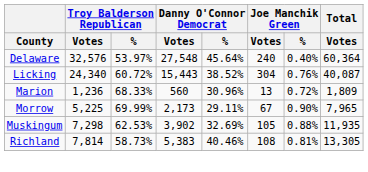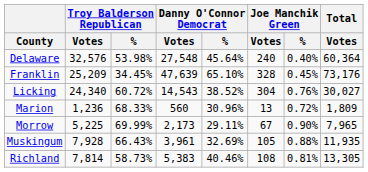Delaware | Troy Balderson Republican / %: 53.97% -> 53.98%
+ row: Franklin | 25,209 | 34.45% | 47,639 | 65.10% | 328 | 0.45% | 73,176
Licking | Danny O'Connor Democrat / Votes: 15,443 -> 14,543
Licking | Total / Votes: 40,087 -> 30,027
Muskingum | Troy Balderson Republican / Votes: 7,298 -> 7,928
Muskingum | Troy Balderson Republican / %: 62.53% -> 66.43%
Muskingum | Danny O'Connor Democrat / Votes: 3,902 -> 3,961
